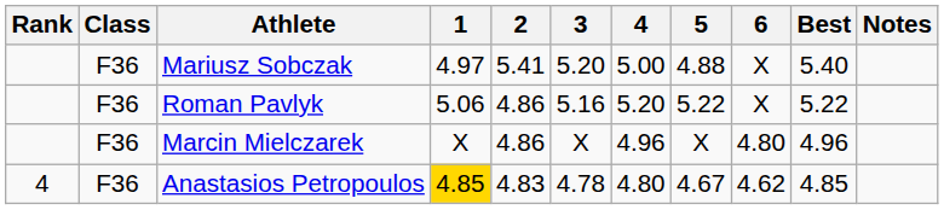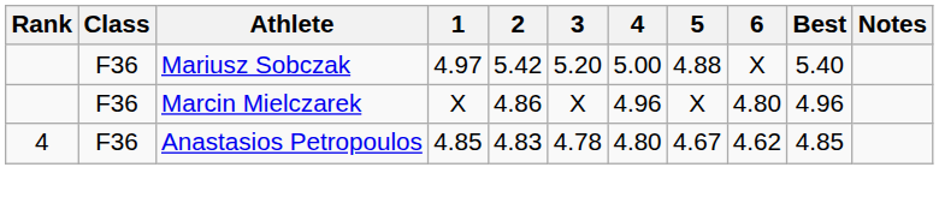Mariusz Sobczak | 2: 5.41 -> 5.42
- row: F36 | Roman Pavlyk | 5.06 | 4.86 | 5.16 | 5.20 | 5.22 | X | 5.22
Anastasios Petropoulos | 1: gold background -> no background
